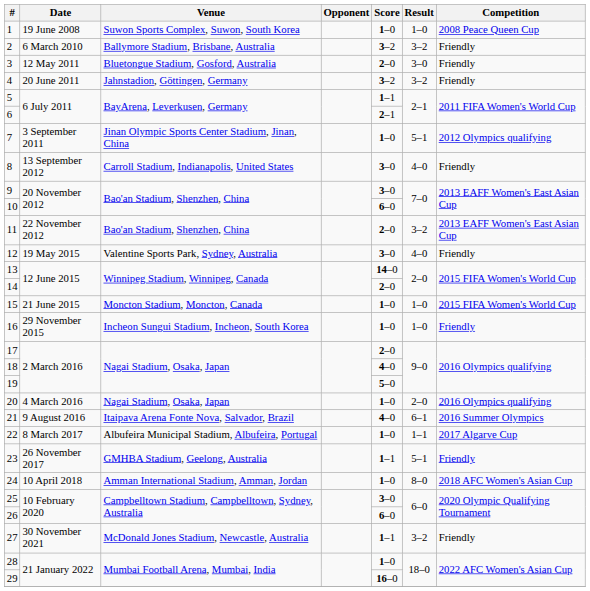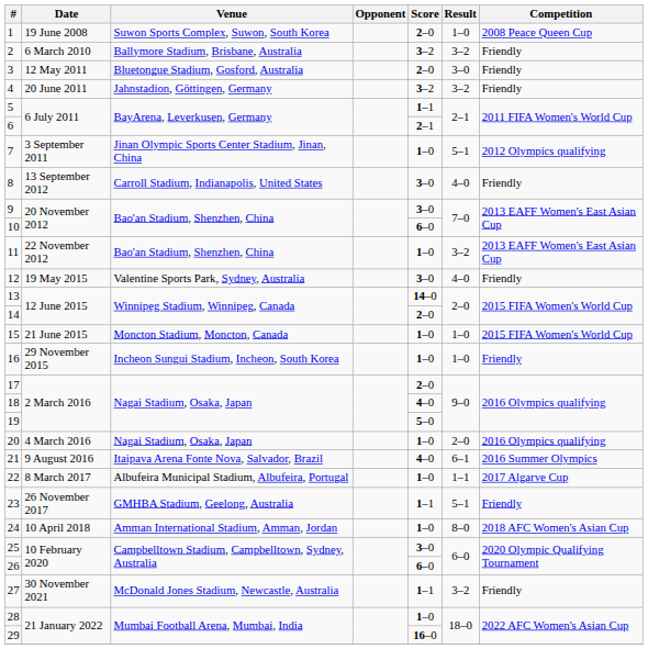1 | Score: 1–0 -> 2–0
11 | Score: 2–0 -> 1–0
